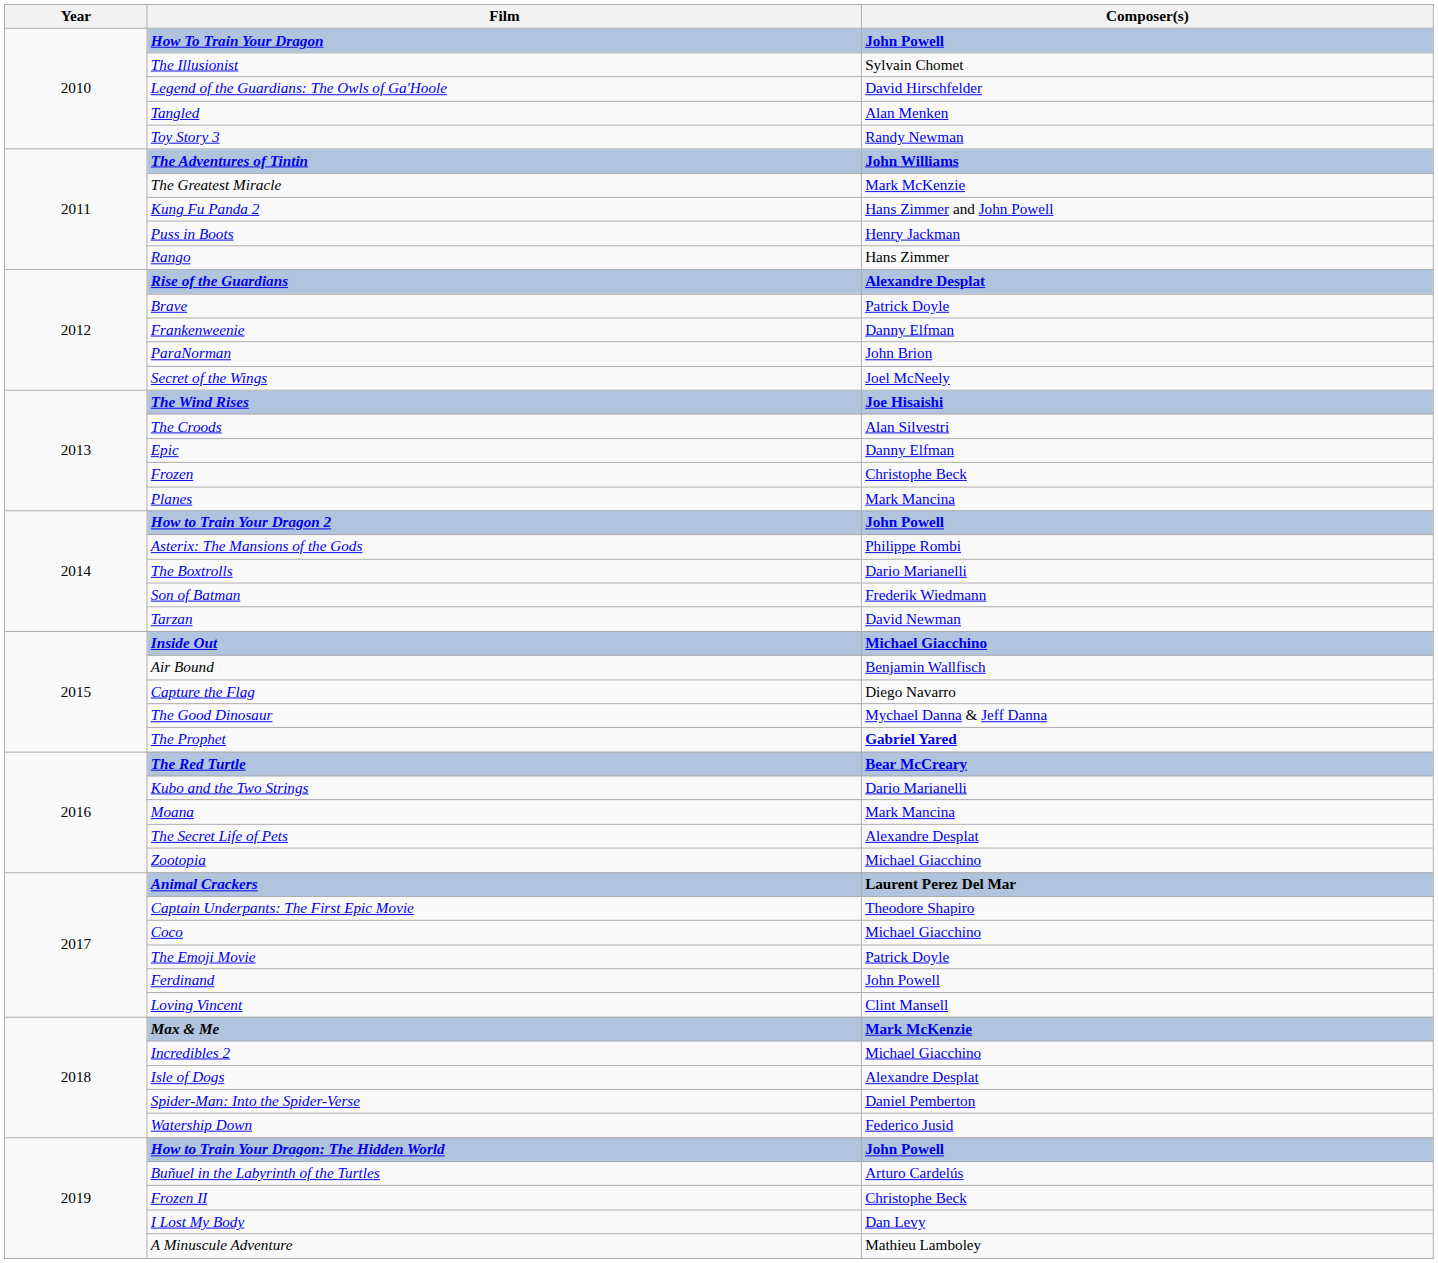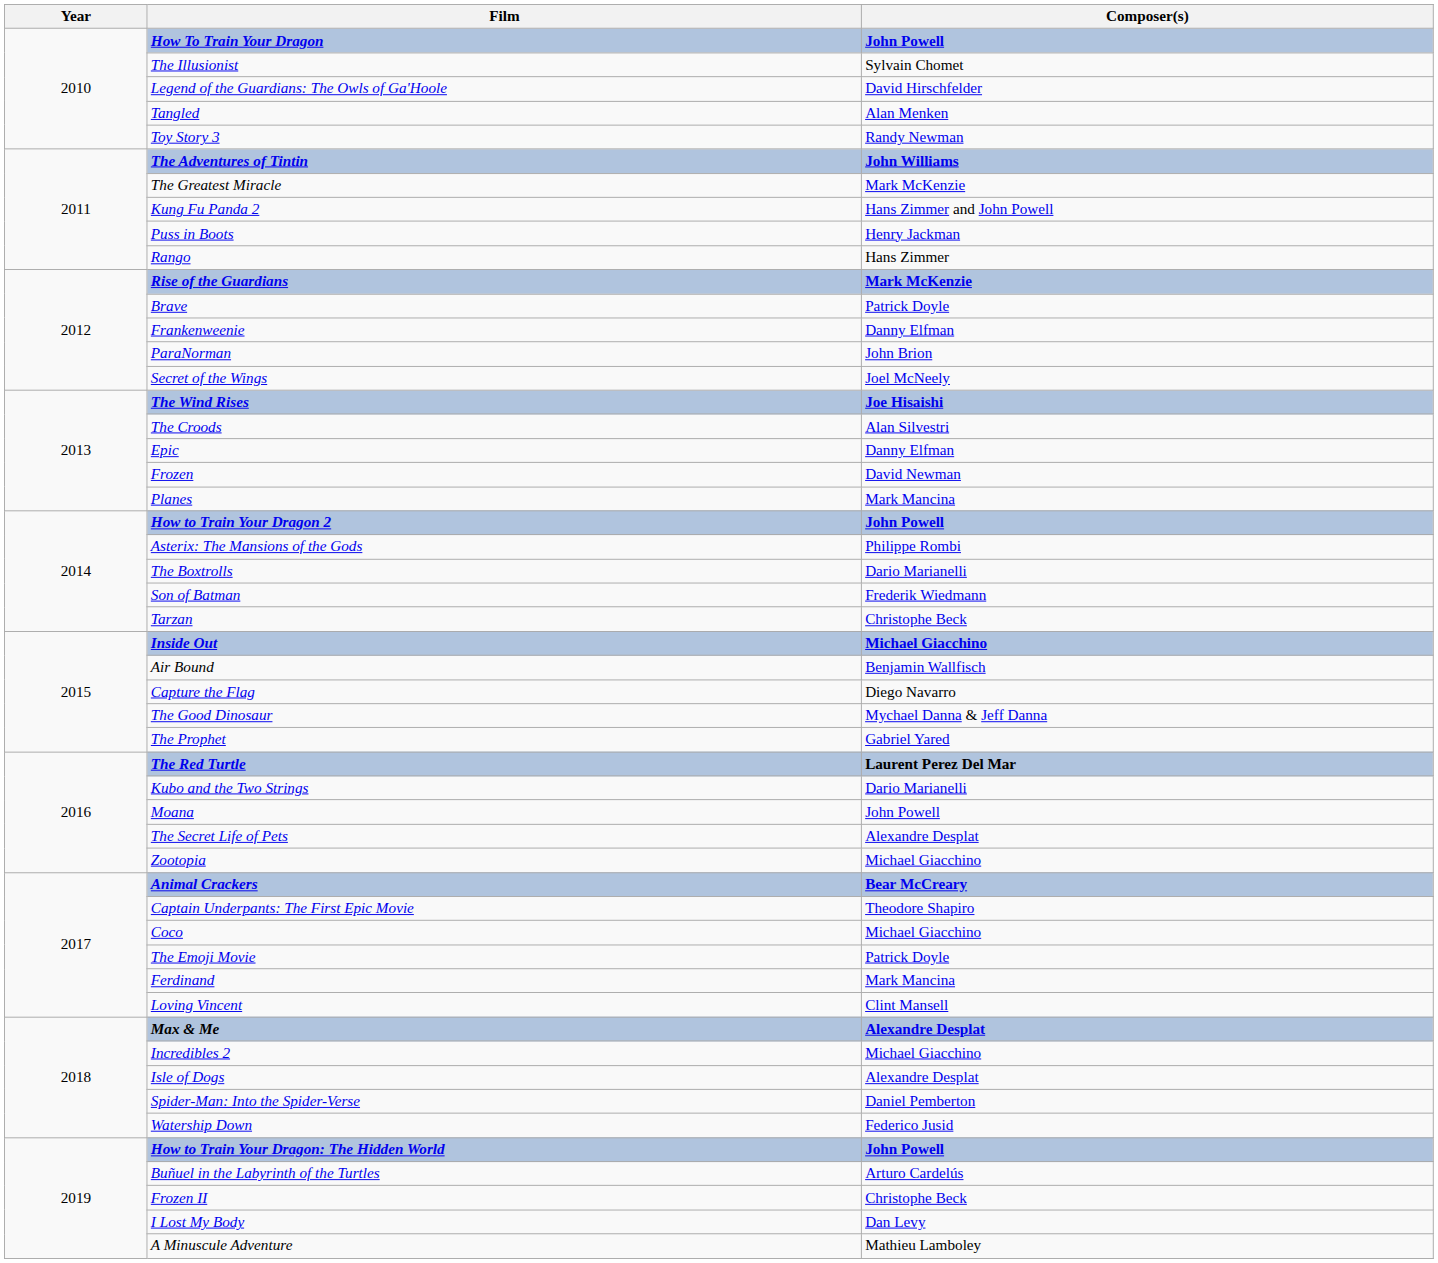Rise of the Guardians | Composer(s): Alexandre Desplat -> Mark McKenzie
Frozen | Composer(s): Christophe Beck -> David Newman
Tarzan | Composer(s): David Newman -> Christophe Beck
The Prophet | Composer(s): bold -> normal
The Red Turtle | Composer(s): Bear McCreary -> Laurent Perez Del Mar
Moana | Composer(s): Mark Mancina -> John Powell
Animal Crackers | Composer(s): Laurent Perez Del Mar -> Bear McCreary
Ferdinand | Composer(s): John Powell -> Mark Mancina
Max & Me | Composer(s): Mark McKenzie -> Alexandre Desplat
